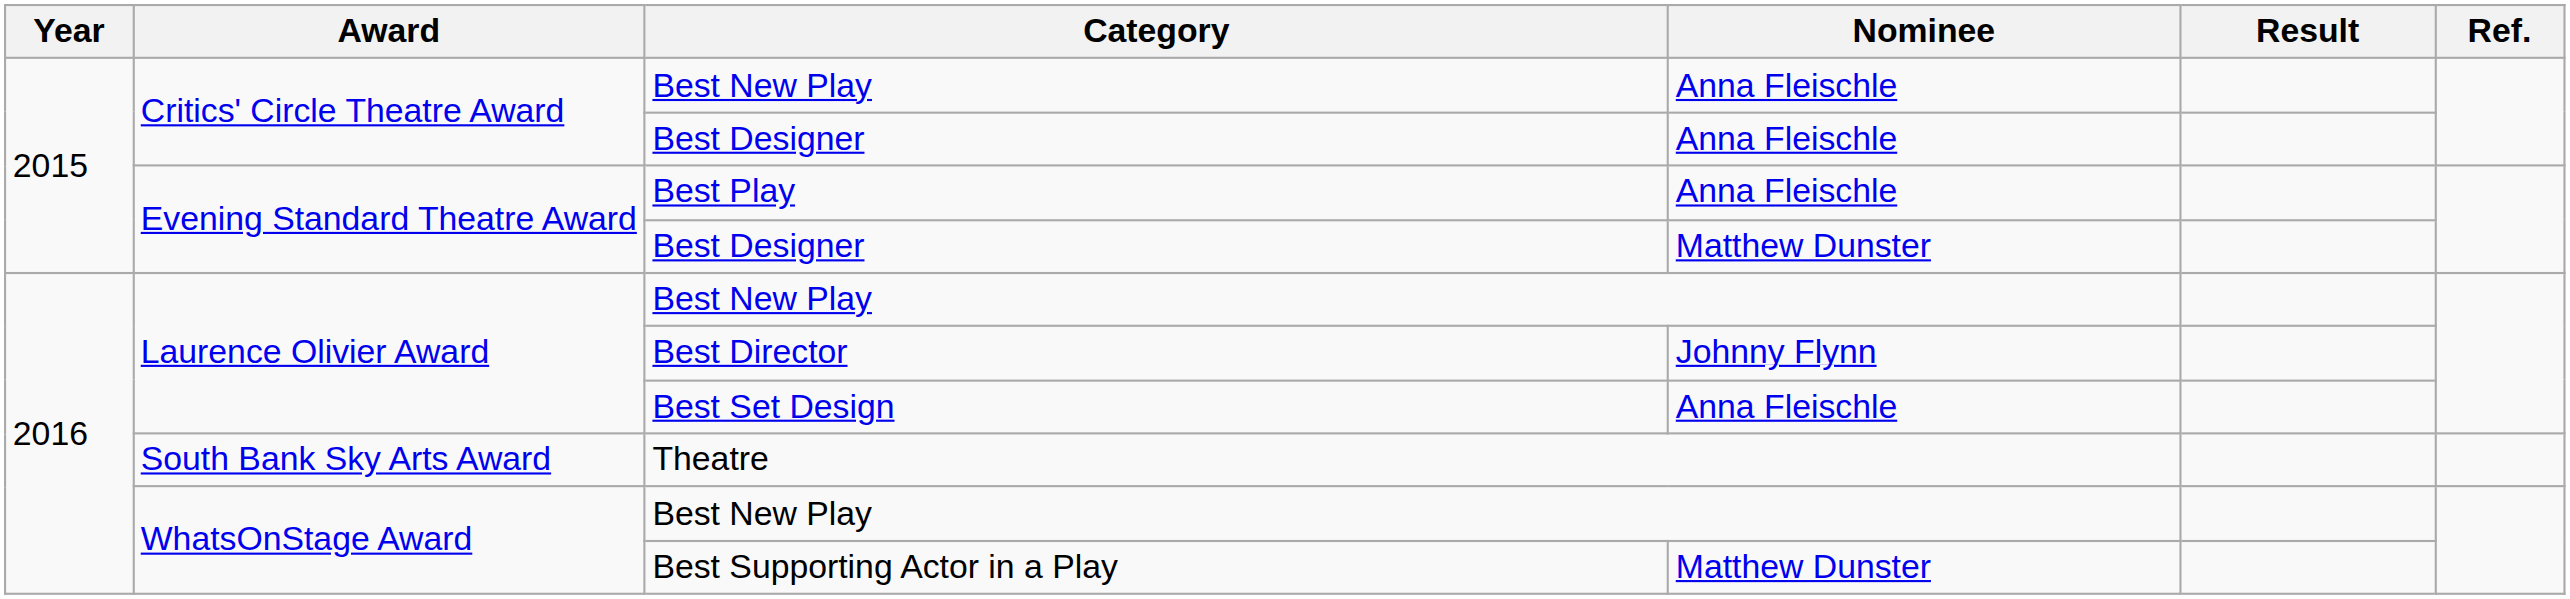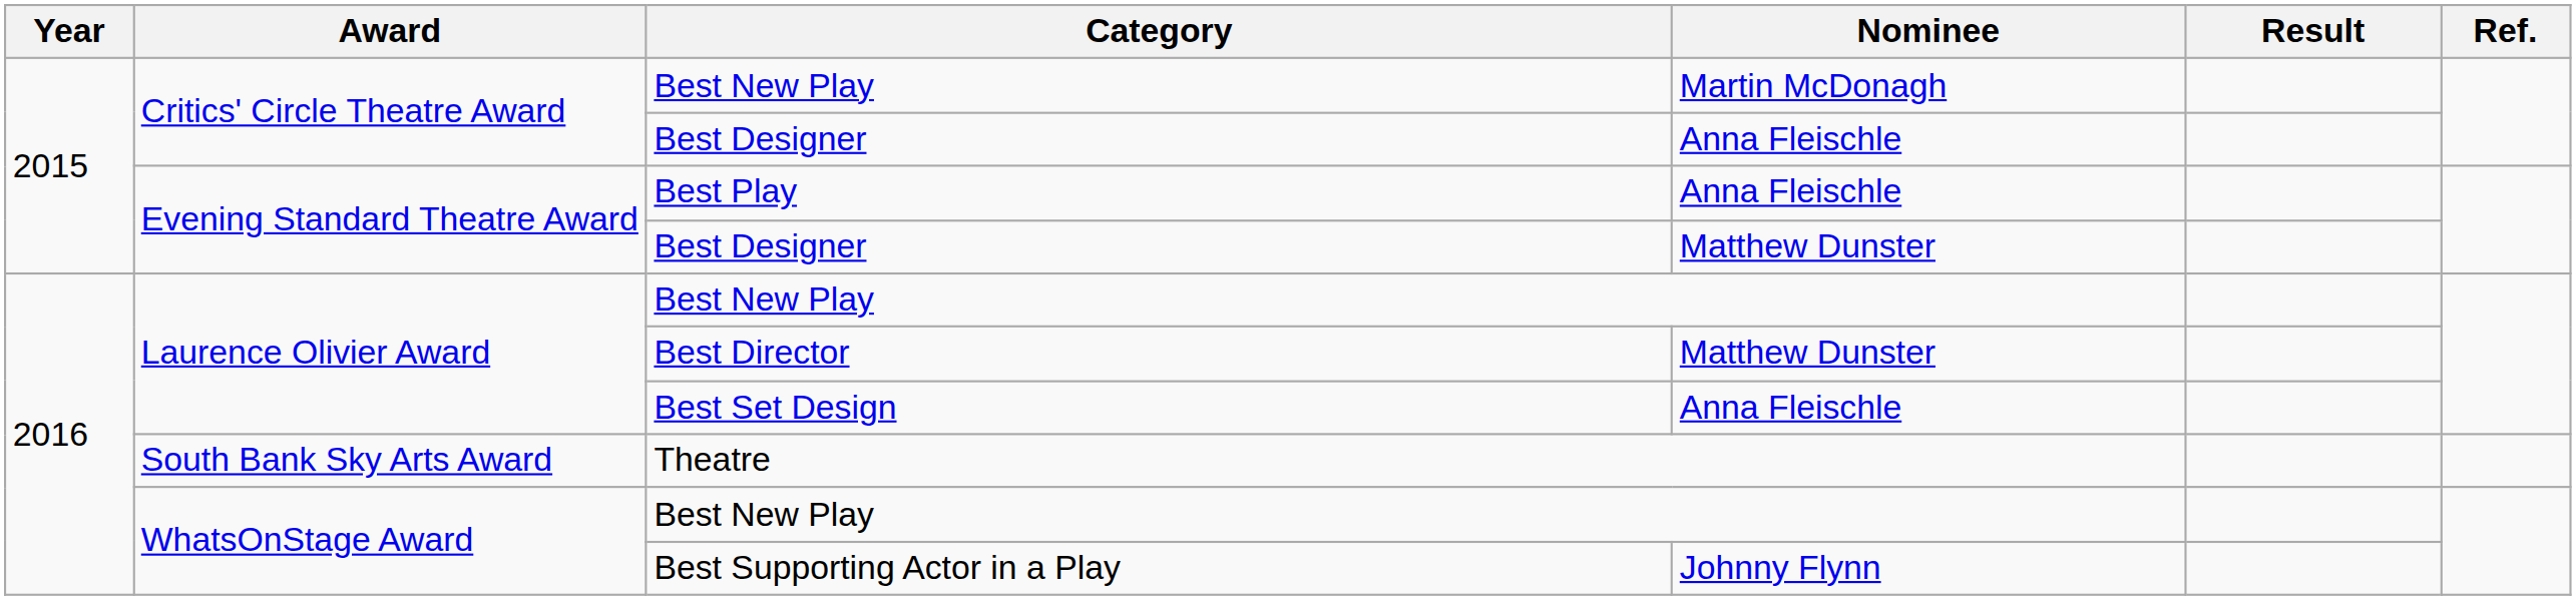Critics' Circle Theatre Award / Best New Play | Nominee: Anna Fleischle -> Martin McDonagh
Best Director | Nominee: Johnny Flynn -> Matthew Dunster
Best Supporting Actor in a Play | Nominee: Matthew Dunster -> Johnny Flynn
